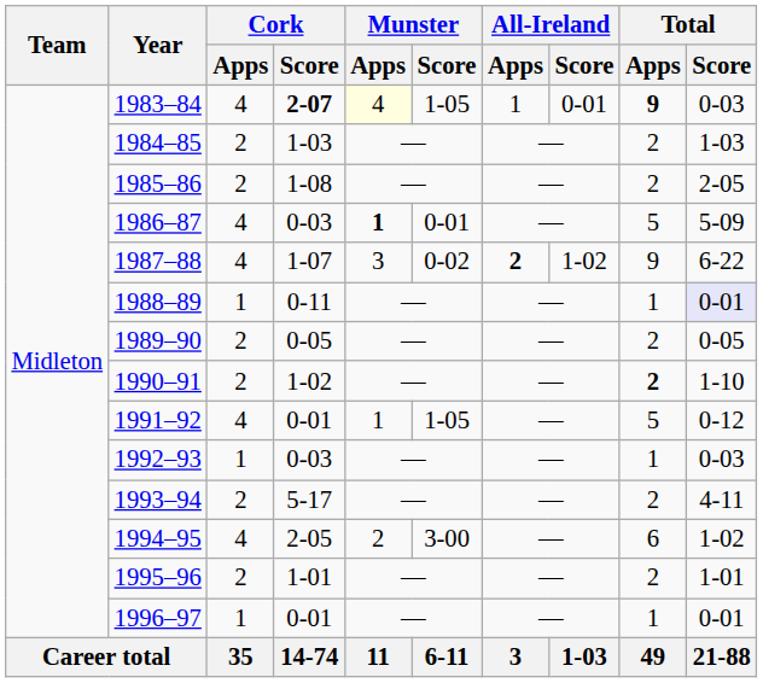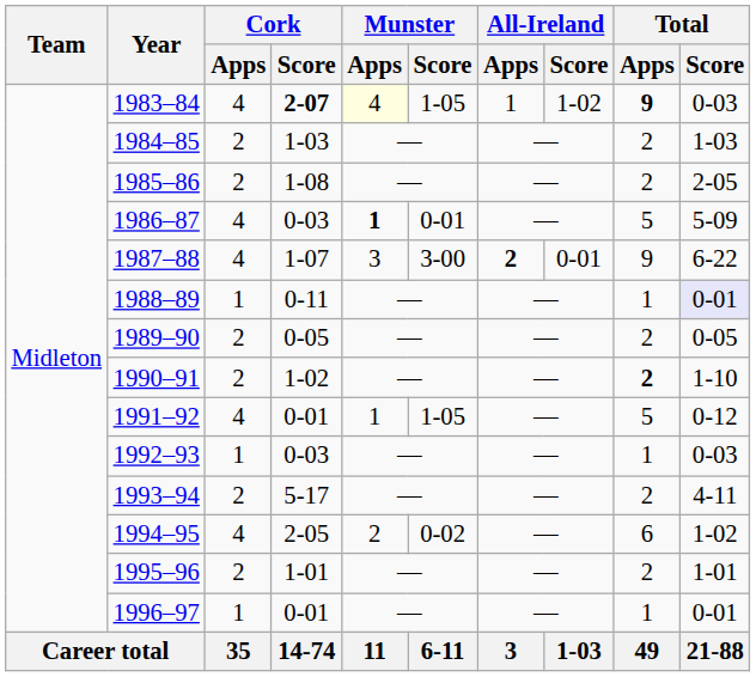1983–84 | All-Ireland / Score: 0-01 -> 1-02
1987–88 | Munster / Score: 0-02 -> 3-00
1987–88 | All-Ireland / Score: 1-02 -> 0-01
1994–95 | Munster / Score: 3-00 -> 0-02
